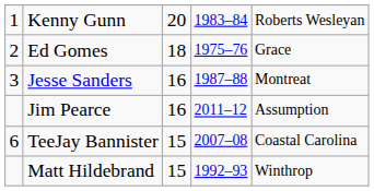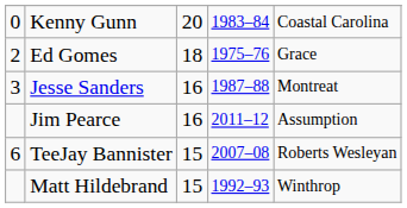Kenny Gunn | column 1: 1 -> 0
Kenny Gunn | column 5: Roberts Wesleyan -> Coastal Carolina
TeeJay Bannister | column 5: Coastal Carolina -> Roberts Wesleyan
